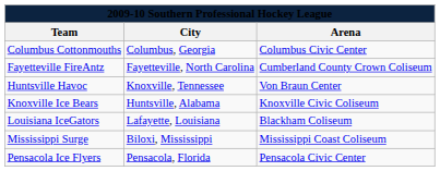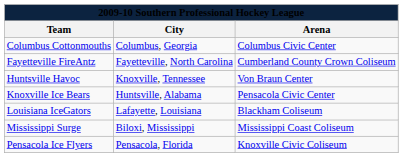Knoxville Ice Bears | Arena: Knoxville Civic Coliseum -> Pensacola Civic Center
Pensacola Ice Flyers | Arena: Pensacola Civic Center -> Knoxville Civic Coliseum
